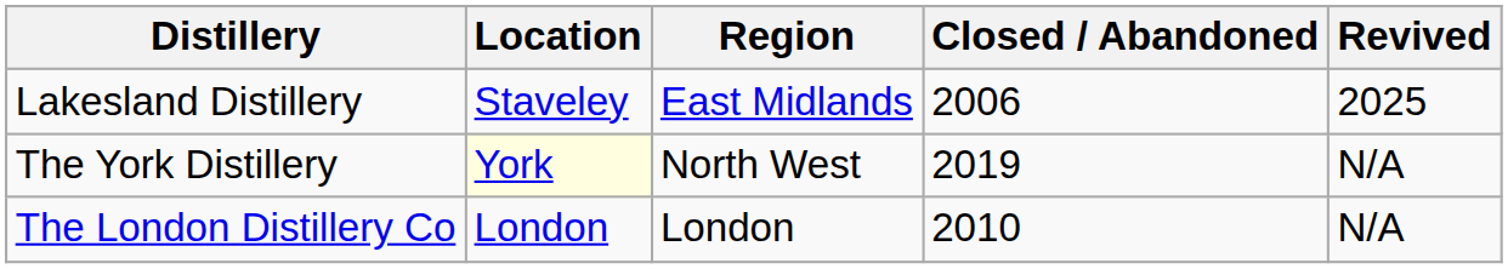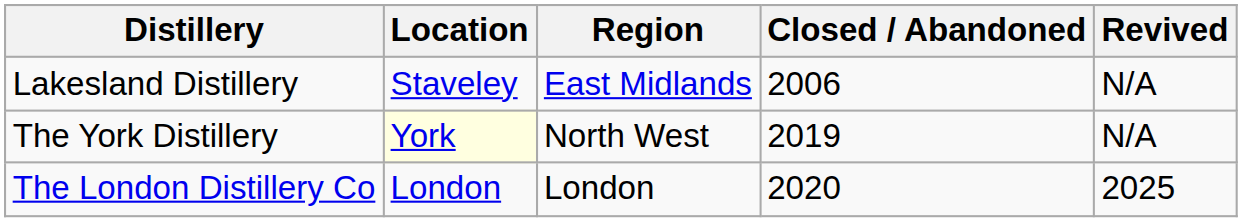Lakesland Distillery | Revived: 2025 -> N/A
The London Distillery Co | Closed / Abandoned: 2010 -> 2020
The London Distillery Co | Revived: N/A -> 2025
